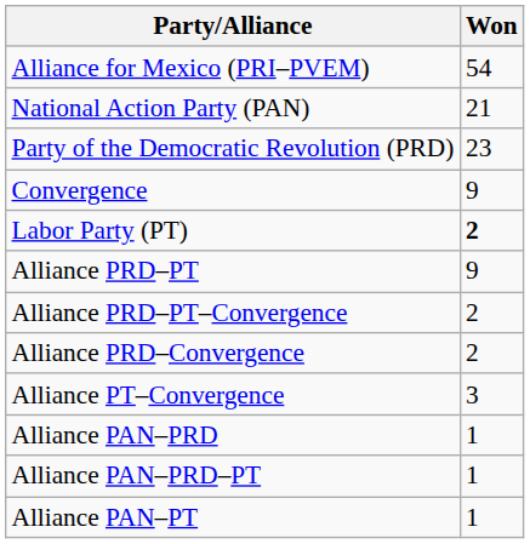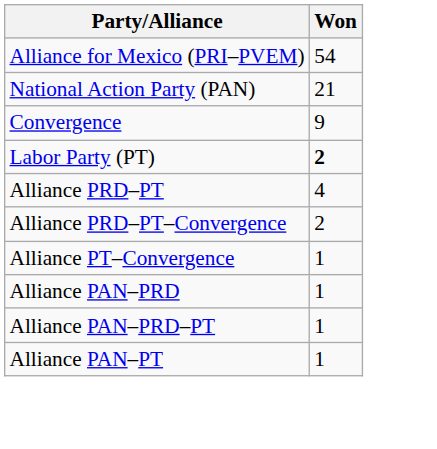- row: Party of the Democratic Revolution (PRD) | 23
Alliance PRD–PT | Won: 9 -> 4
- row: Alliance PRD–Convergence | 2
Alliance PT–Convergence | Won: 3 -> 1
